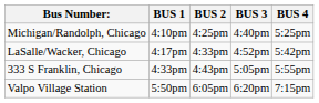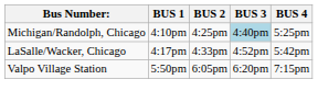Michigan/Randolph, Chicago | BUS 3: no background -> lightblue background
- row: 333 S Franklin, Chicago | 4:33pm | 4:43pm | 5:05pm | 5:55pm
